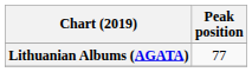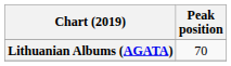Lithuanian Albums (AGATA) | Peak position: 77 -> 70
